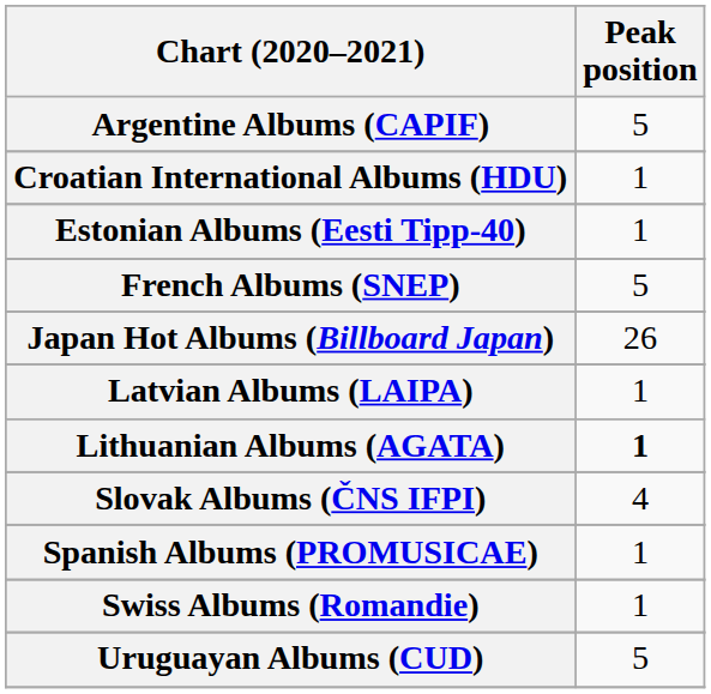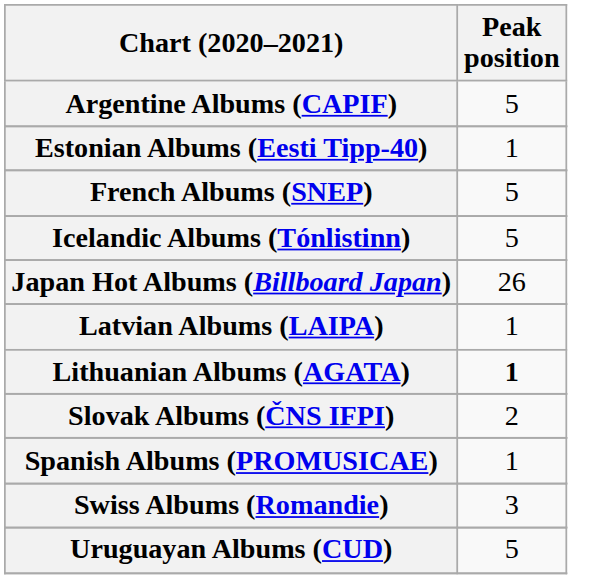- row: Croatian International Albums (HDU) | 1
+ row: Icelandic Albums (Tónlistinn) | 5
Slovak Albums (ČNS IFPI) | Peak position: 4 -> 2
Swiss Albums (Romandie) | Peak position: 1 -> 3
